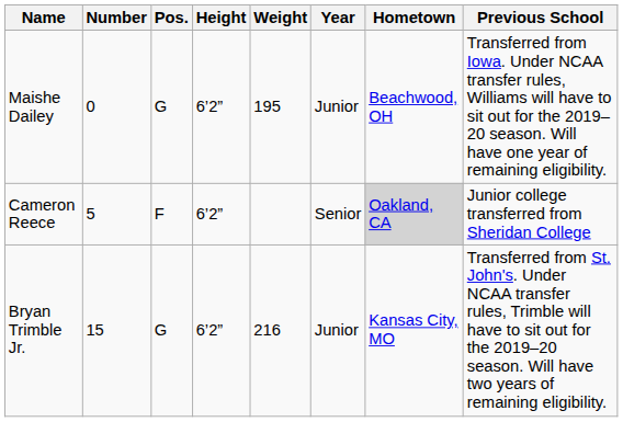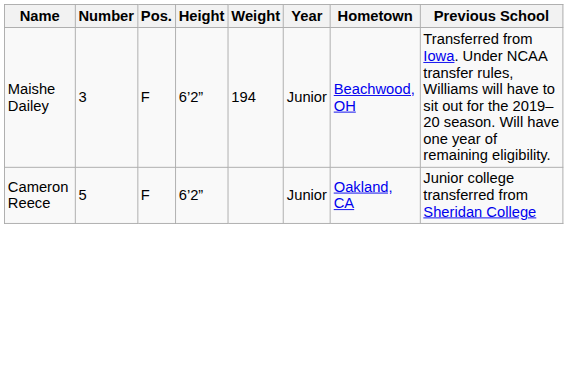Maishe Dailey | Number: 0 -> 3
Maishe Dailey | Pos.: G -> F
Maishe Dailey | Weight: 195 -> 194
Cameron Reece | Year: Senior -> Junior
Cameron Reece | Hometown: lightgrey background -> no background
- row: Bryan Trimble Jr. | 15 | G | 6’2” | 216 | Junior | Kansas City, MO | Transferred from St. John's. Under NCAA transfer rules, Trimble will have to sit out for the 2019–20 season. Will have two years of remaining eligibility.
